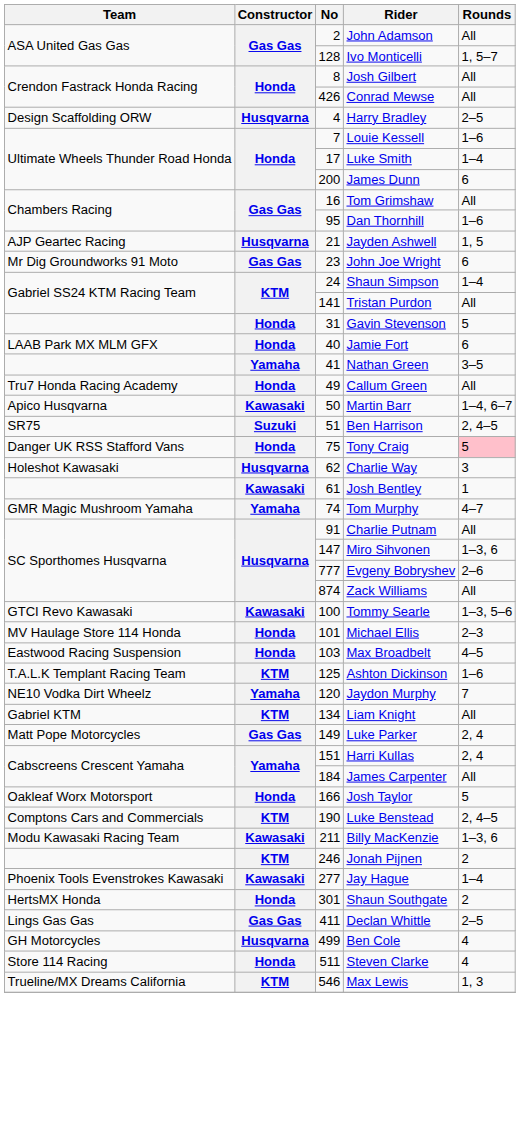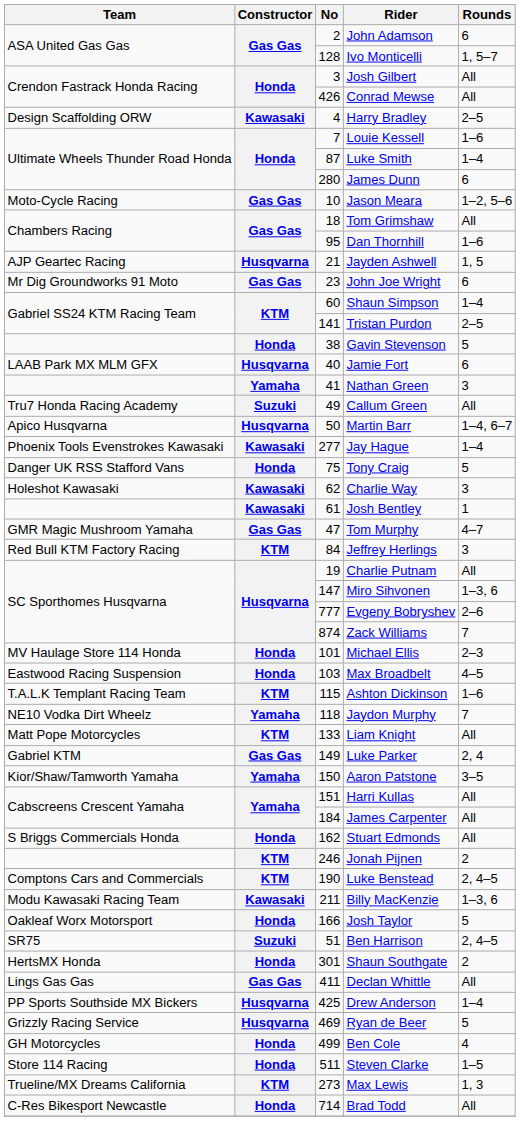John Adamson | Rounds: All -> 6
Josh Gilbert | No: 8 -> 3
Harry Bradley | Constructor: Husqvarna -> Kawasaki
Luke Smith | No: 17 -> 87
James Dunn | No: 200 -> 280
+ row: Moto-Cycle Racing | Gas Gas | 10 | Jason Meara | 1–2, 5–6
Tom Grimshaw | No: 16 -> 18
Shaun Simpson | No: 24 -> 60
Tristan Purdon | Rounds: All -> 2–5
Gavin Stevenson | No: 31 -> 38
Jamie Fort | Constructor: Honda -> Husqvarna
Nathan Green | Rounds: 3–5 -> 3
Callum Green | Constructor: Honda -> Suzuki
Martin Barr | Constructor: Kawasaki -> Husqvarna
rows swapped: Ben Harrison <-> Jay Hague
Tony Craig | Rounds: pink background -> no background
Charlie Way | Constructor: Husqvarna -> Kawasaki
Tom Murphy | Constructor: Yamaha -> Gas Gas
Tom Murphy | No: 74 -> 47
+ row: Red Bull KTM Factory Racing | KTM | 84 | Jeffrey Herlings | 3
Charlie Putnam | No: 91 -> 19
Zack Williams | Rounds: All -> 7
- row: GTCI Revo Kawasaki | Kawasaki | 100 | Tommy Searle | 1–3, 5–6
Ashton Dickinson | No: 125 -> 115
Jaydon Murphy | No: 120 -> 118
Liam Knight | Team: Gabriel KTM -> Matt Pope Motorcycles
Liam Knight | No: 134 -> 133
Luke Parker | Team: Matt Pope Motorcycles -> Gabriel KTM
+ row: Kior/Shaw/Tamworth Yamaha | Yamaha | 150 | Aaron Patstone | 3–5
Harri Kullas | Rounds: 2, 4 -> All
+ row: S Briggs Commercials Honda | Honda | 162 | Stuart Edmonds | All
rows swapped: Josh Taylor <-> Jonah Pijnen
Declan Whittle | Rounds: 2–5 -> All
+ row: PP Sports Southside MX Bickers | Husqvarna | 425 | Drew Anderson | 1–4
+ row: Grizzly Racing Service | Husqvarna | 469 | Ryan de Beer | 5
Ben Cole | Constructor: Husqvarna -> Honda
Steven Clarke | Rounds: 4 -> 1–5
Max Lewis | No: 546 -> 273
+ row: C-Res Bikesport Newcastle | Honda | 714 | Brad Todd | All
